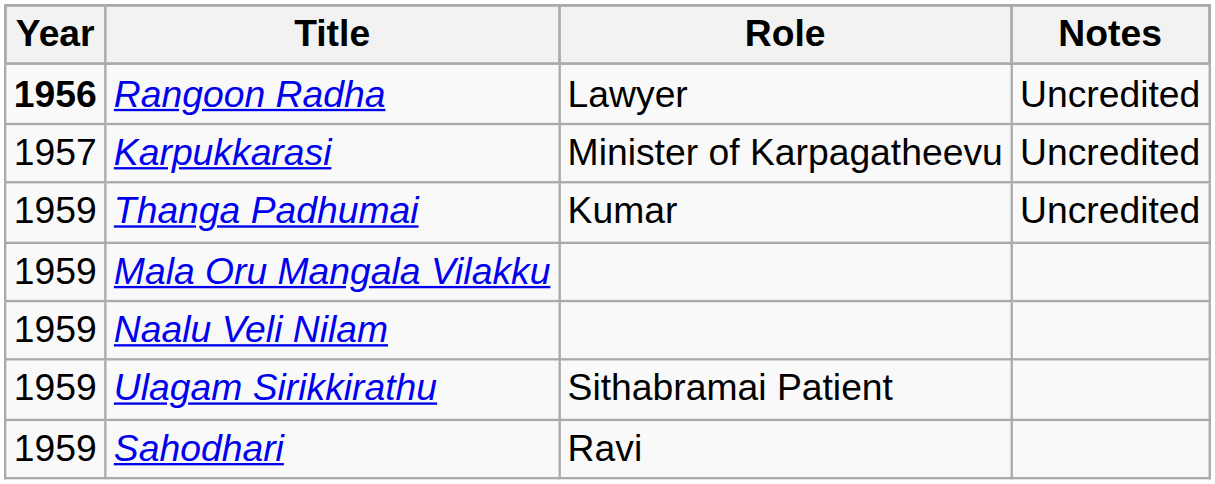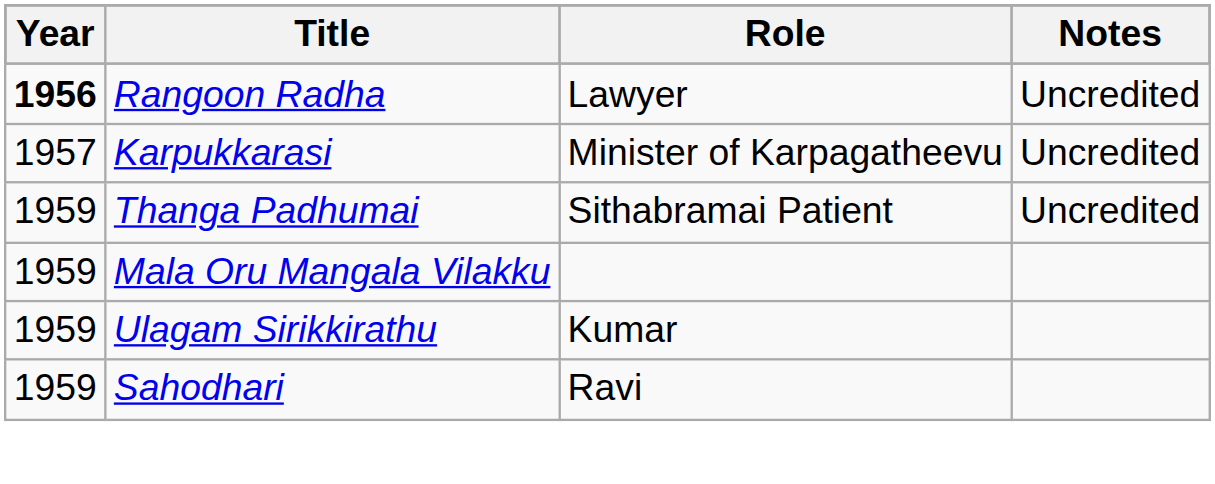Thanga Padhumai | Role: Kumar -> Sithabramai Patient
- row: 1959 | Naalu Veli Nilam
Ulagam Sirikkirathu | Role: Sithabramai Patient -> Kumar
